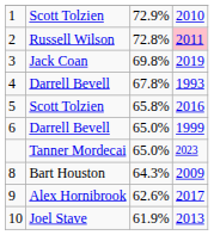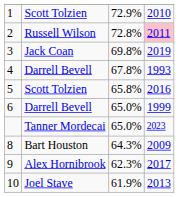9 | column 3: 62.6% -> 62.3%
